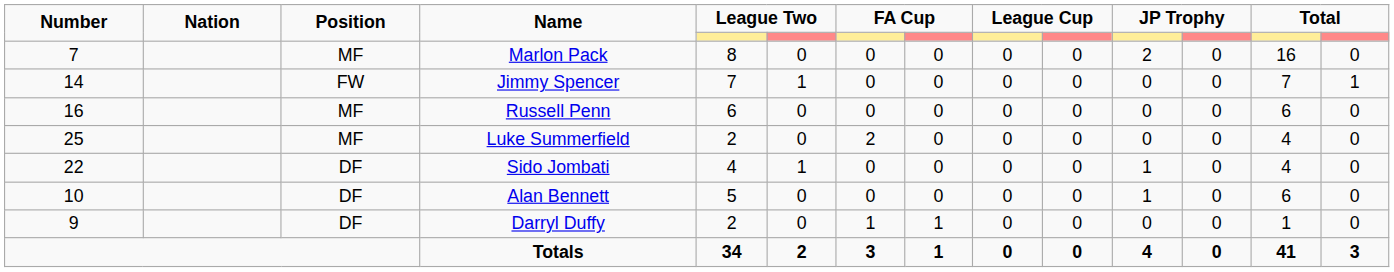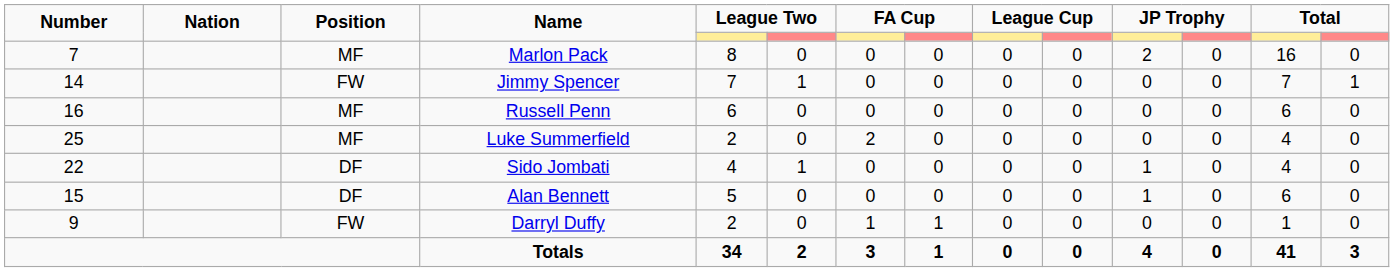Alan Bennett | Number: 10 -> 15
Darryl Duffy | Position: DF -> FW
